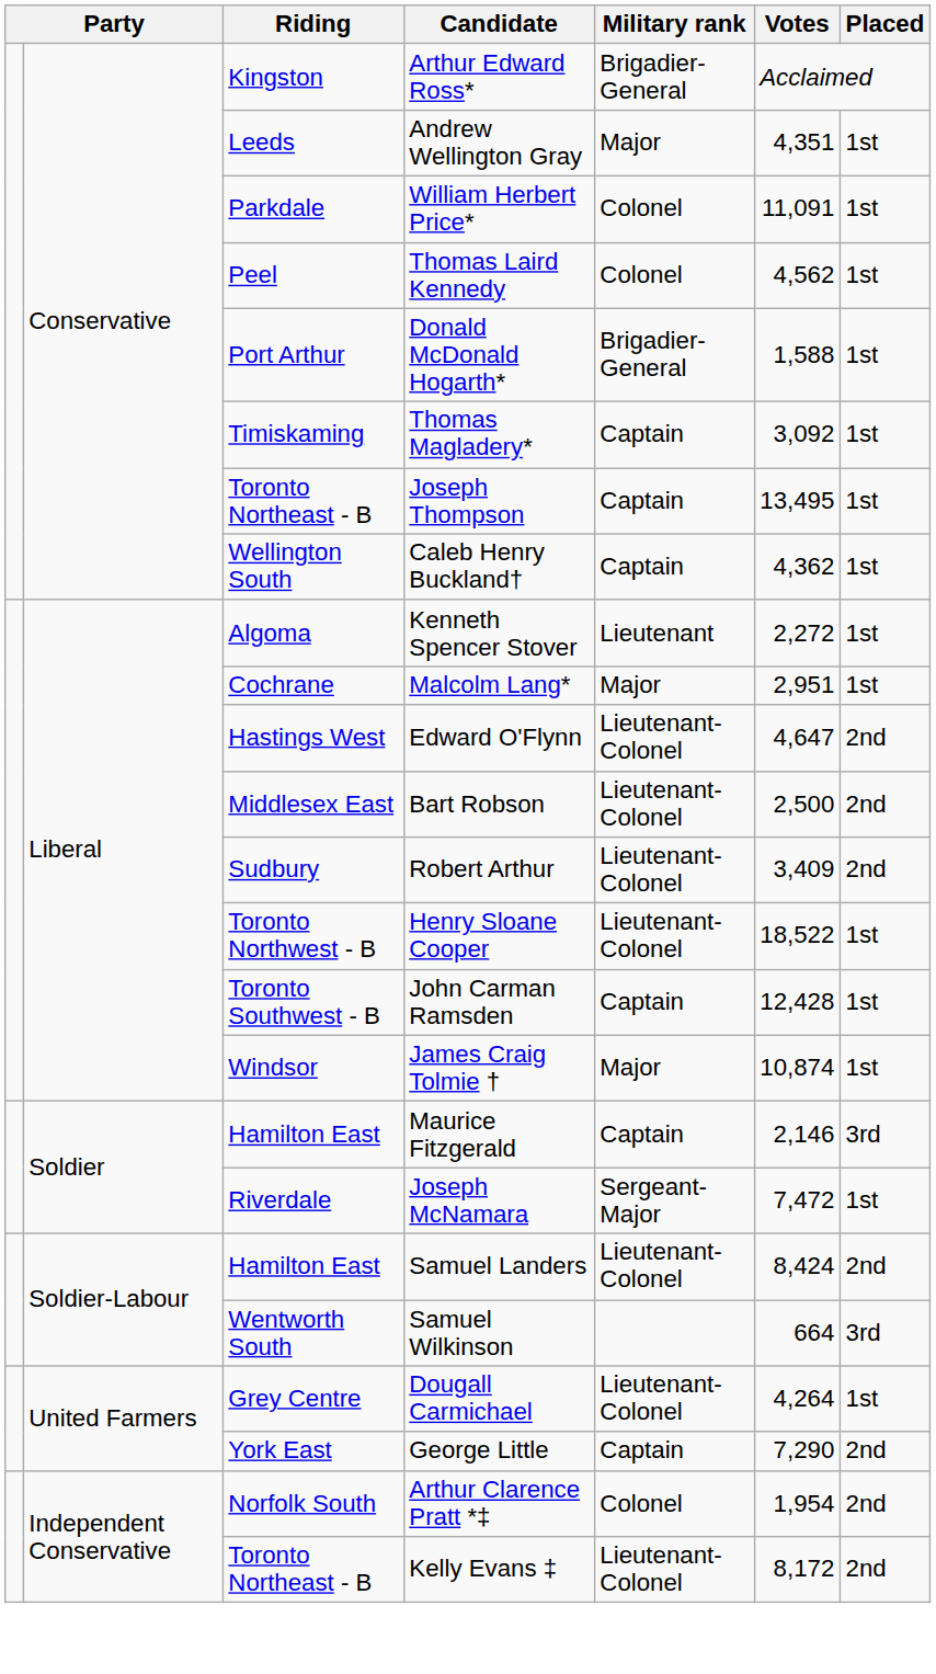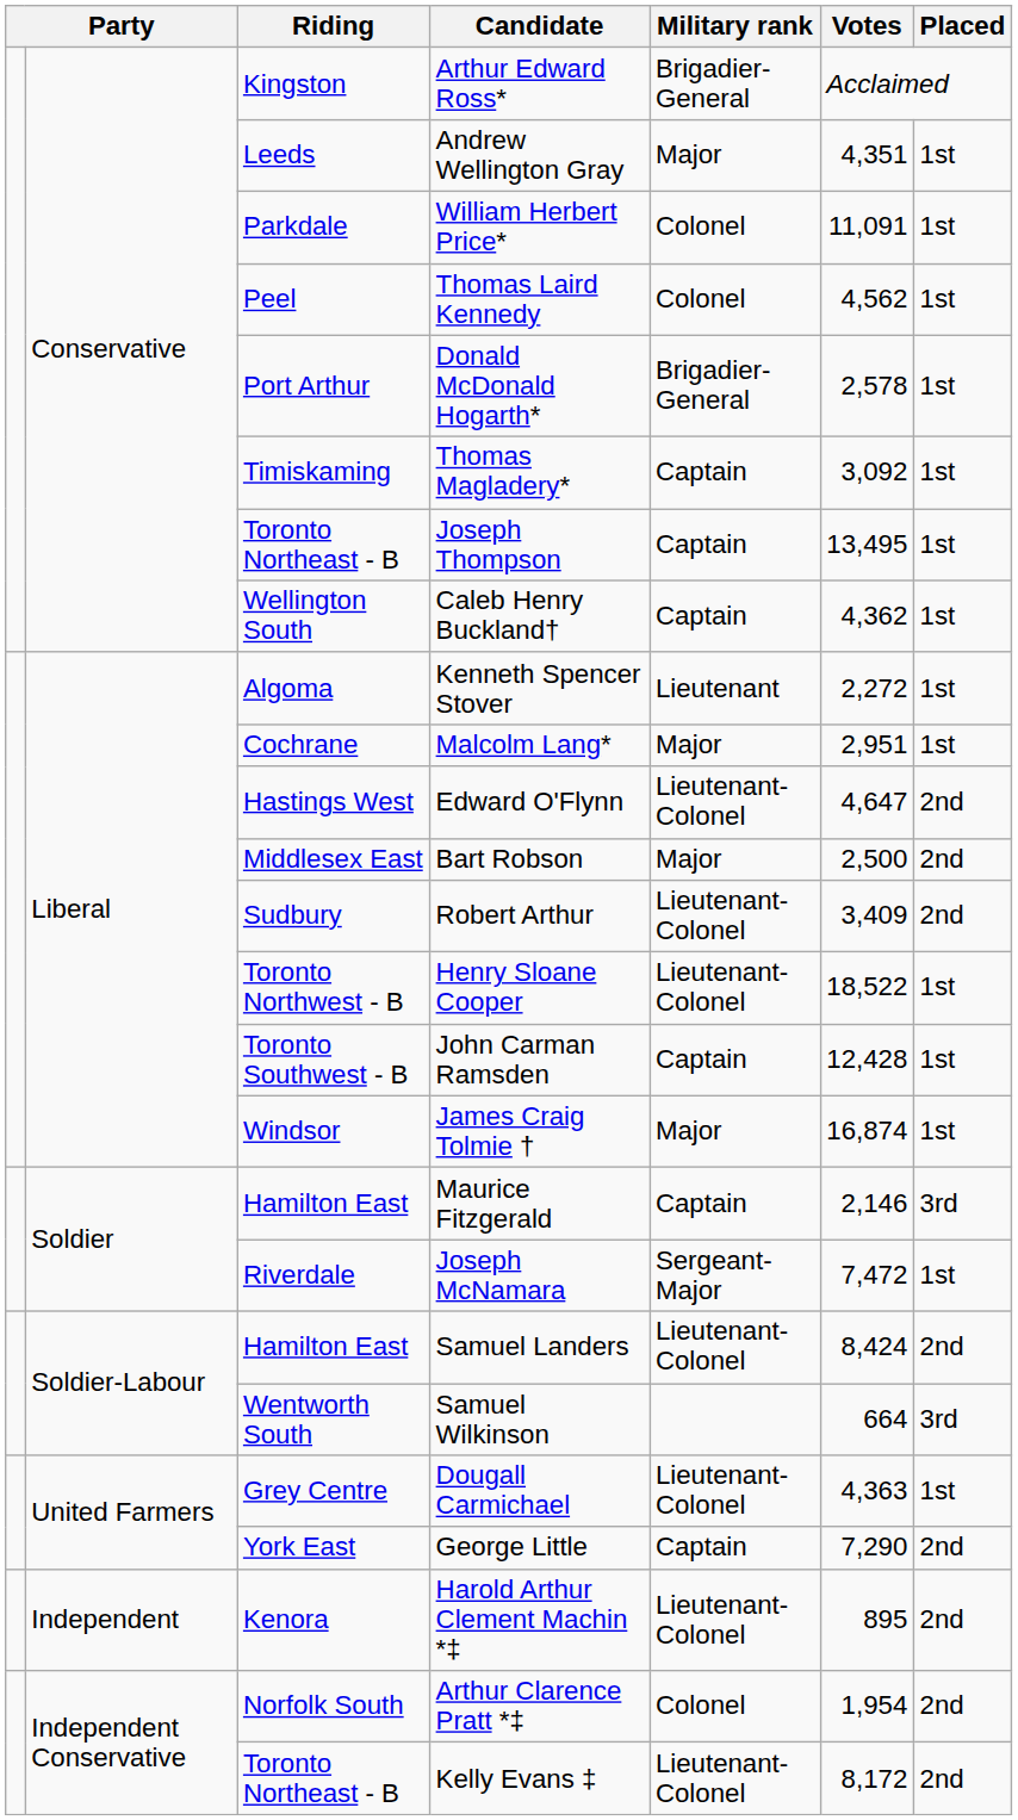Donald McDonald Hogarth* | Votes: 1,588 -> 2,578
Bart Robson | Military rank: Lieutenant-Colonel -> Major
James Craig Tolmie † | Votes: 10,874 -> 16,874
Dougall Carmichael | Votes: 4,264 -> 4,363
+ row: Independent | Kenora | Harold Arthur Clement Machin *‡ | Lieutenant-Colonel | 895 | 2nd
